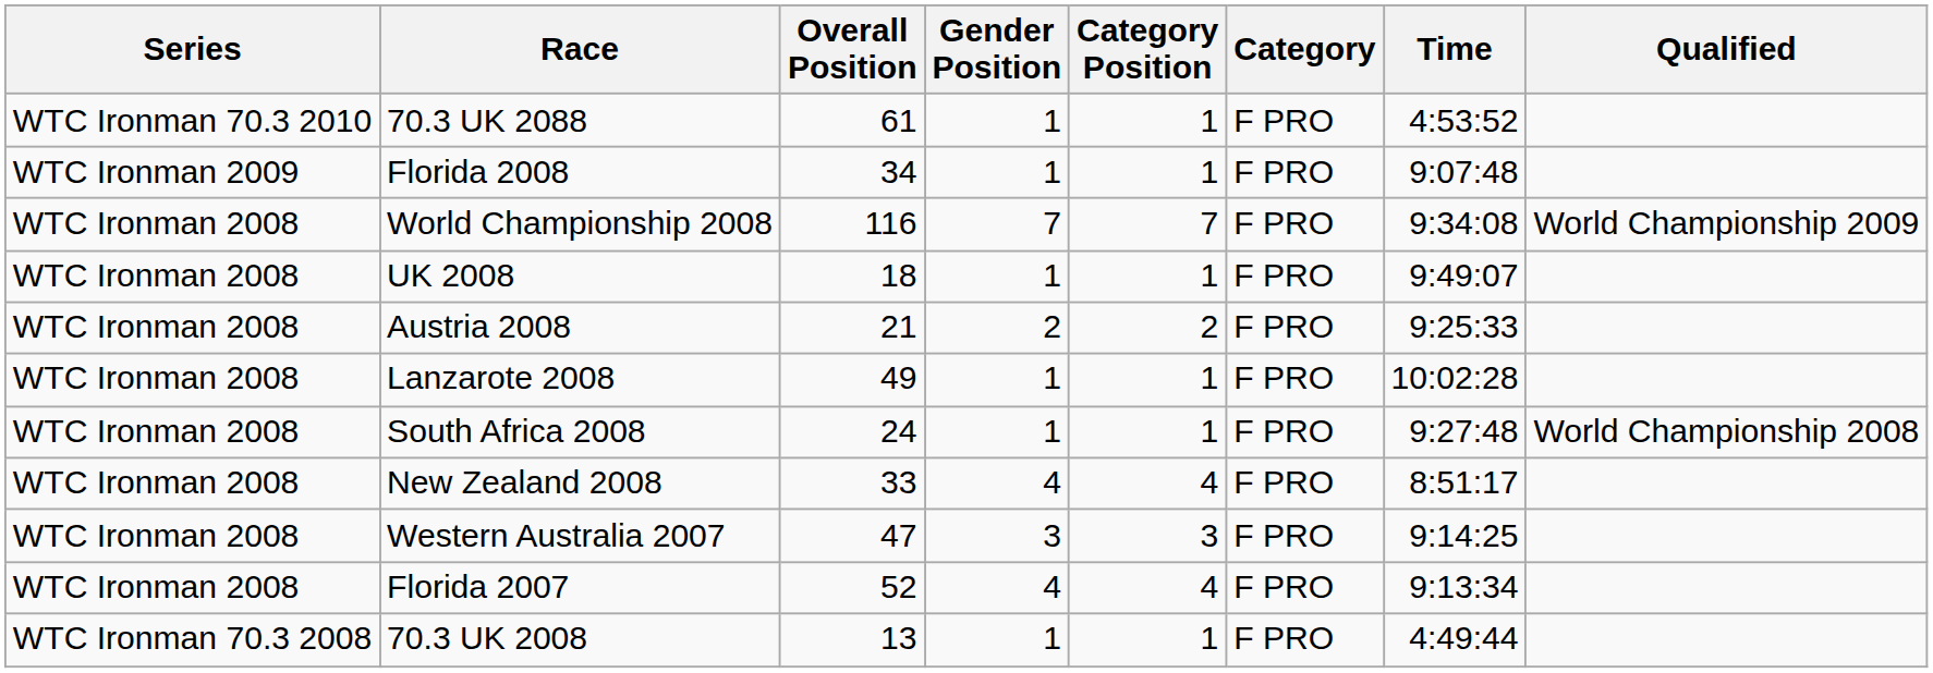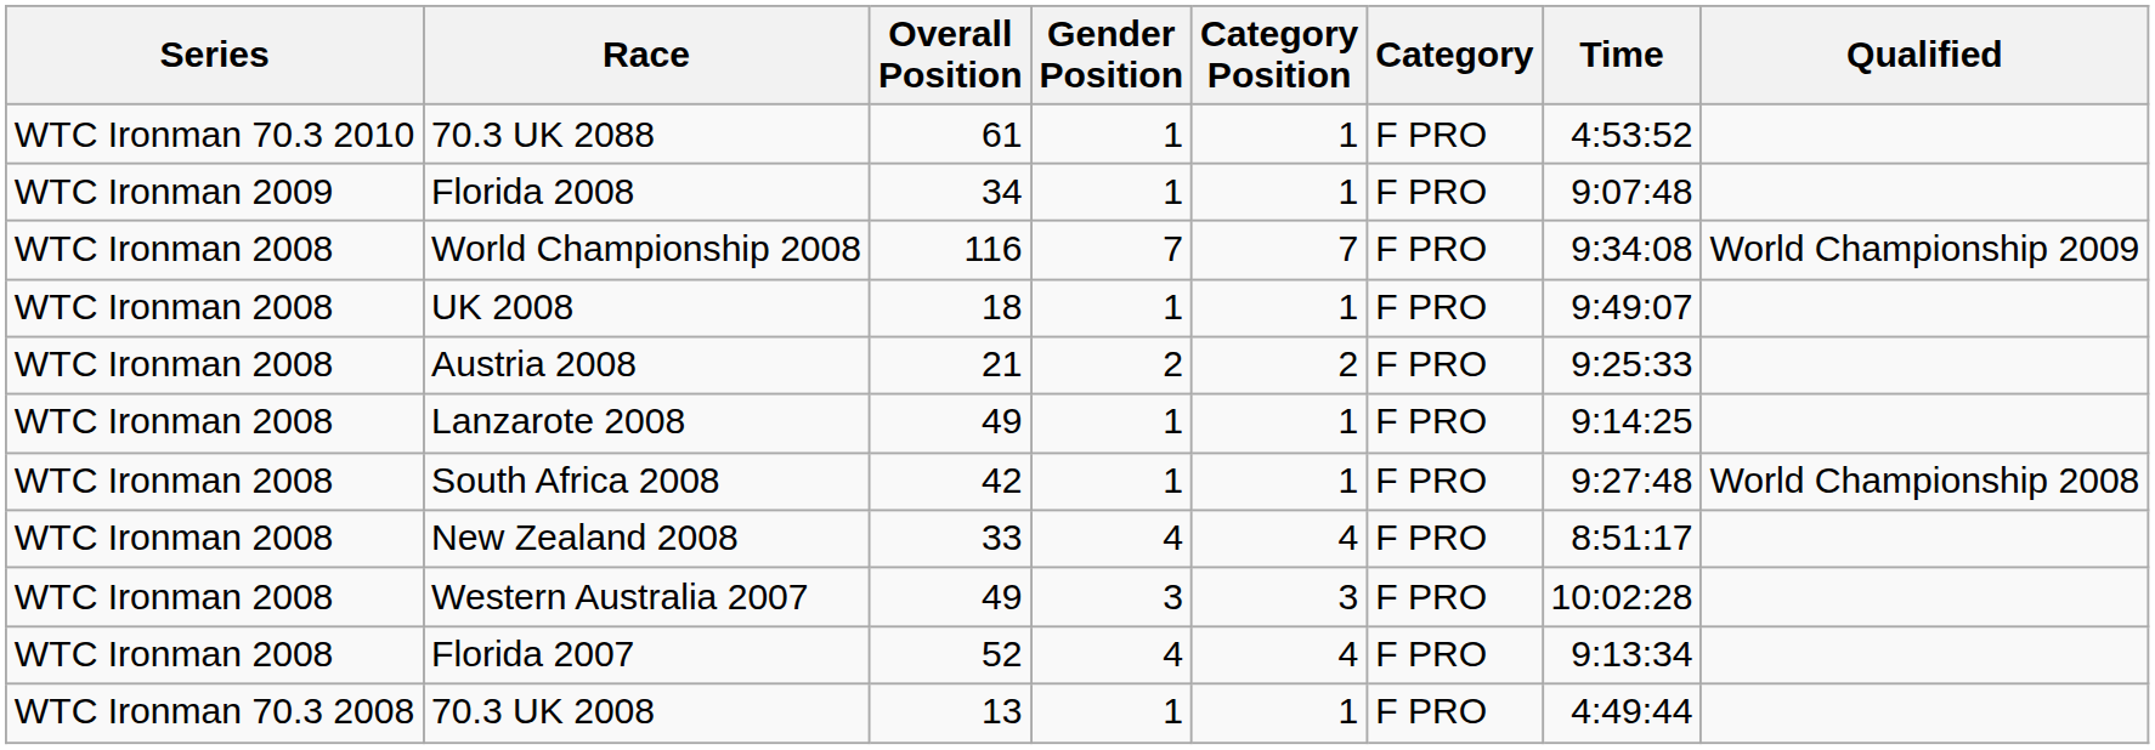Lanzarote 2008 | Time: 10:02:28 -> 9:14:25
South Africa 2008 | Overall Position: 24 -> 42
Western Australia 2007 | Overall Position: 47 -> 49
Western Australia 2007 | Time: 9:14:25 -> 10:02:28
